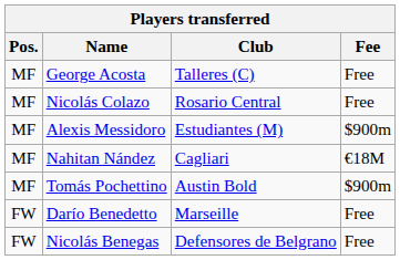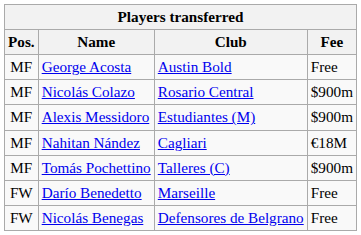George Acosta | Club: Talleres (C) -> Austin Bold
Nicolás Colazo | Fee: Free -> $900m
Tomás Pochettino | Club: Austin Bold -> Talleres (C)
